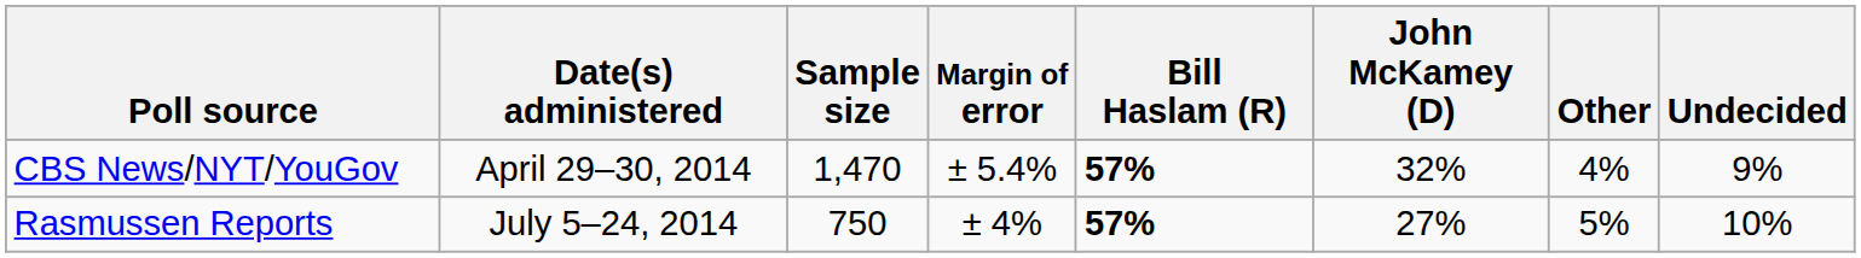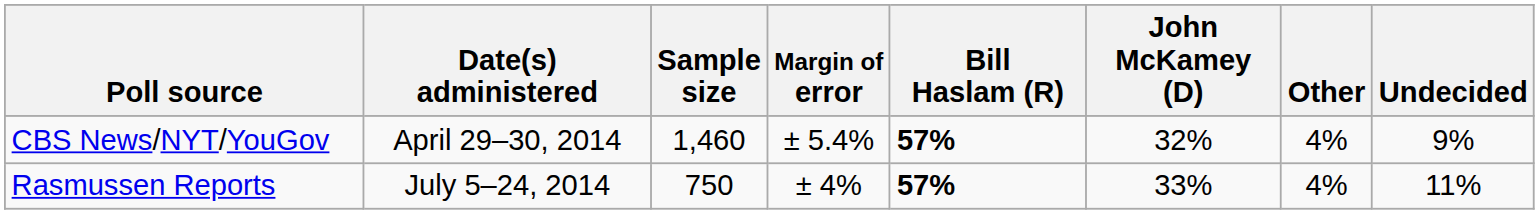CBS News/NYT/YouGov | Sample size: 1,470 -> 1,460
Rasmussen Reports | John McKamey (D): 27% -> 33%
Rasmussen Reports | Other: 5% -> 4%
Rasmussen Reports | Undecided: 10% -> 11%
